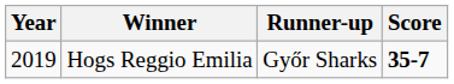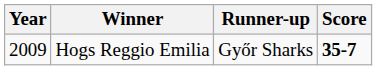Hogs Reggio Emilia | Year: 2019 -> 2009
